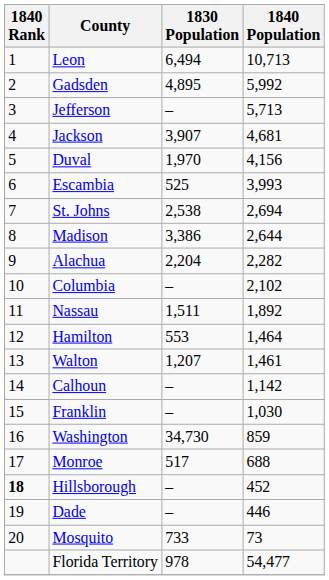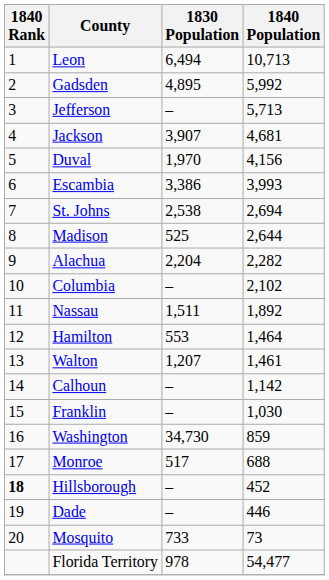Escambia | 1830 Population: 525 -> 3,386
Madison | 1830 Population: 3,386 -> 525
